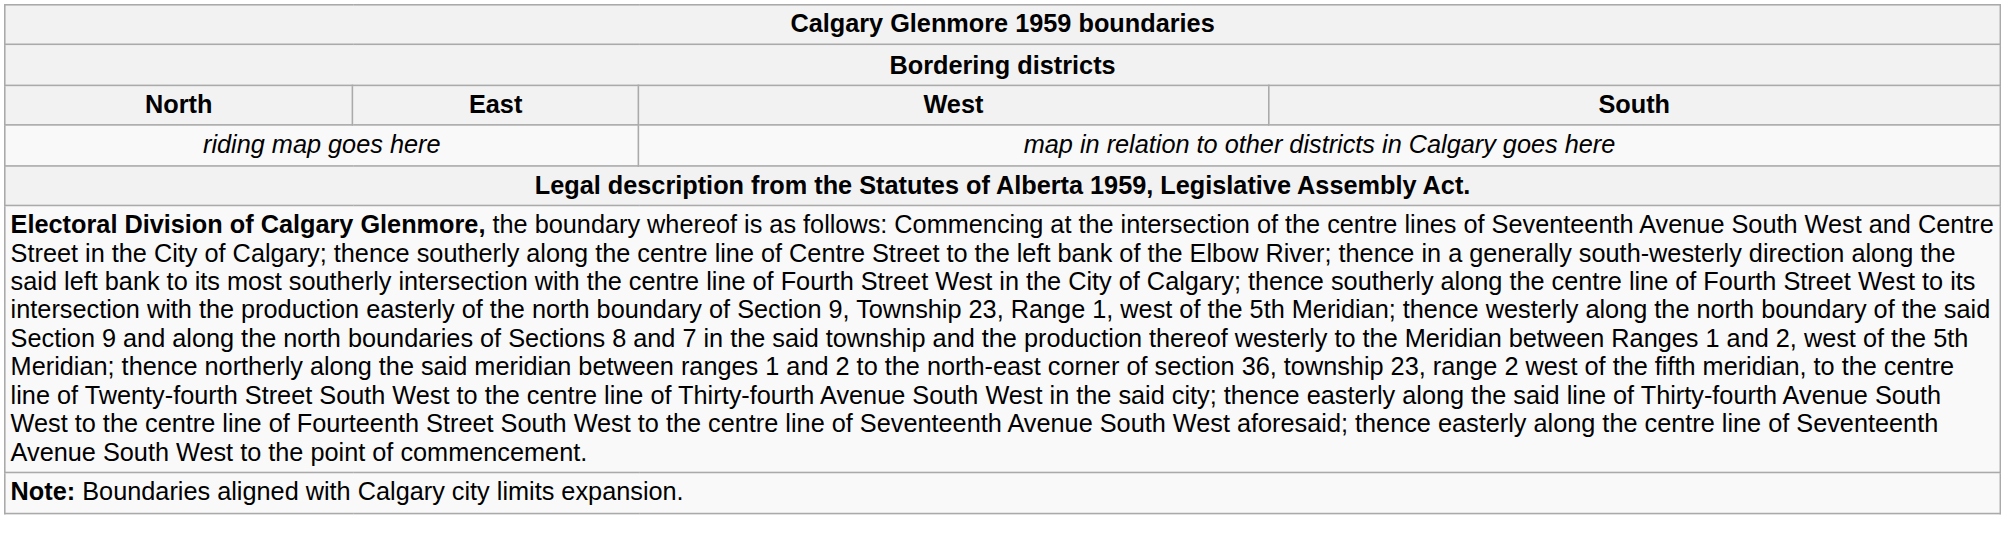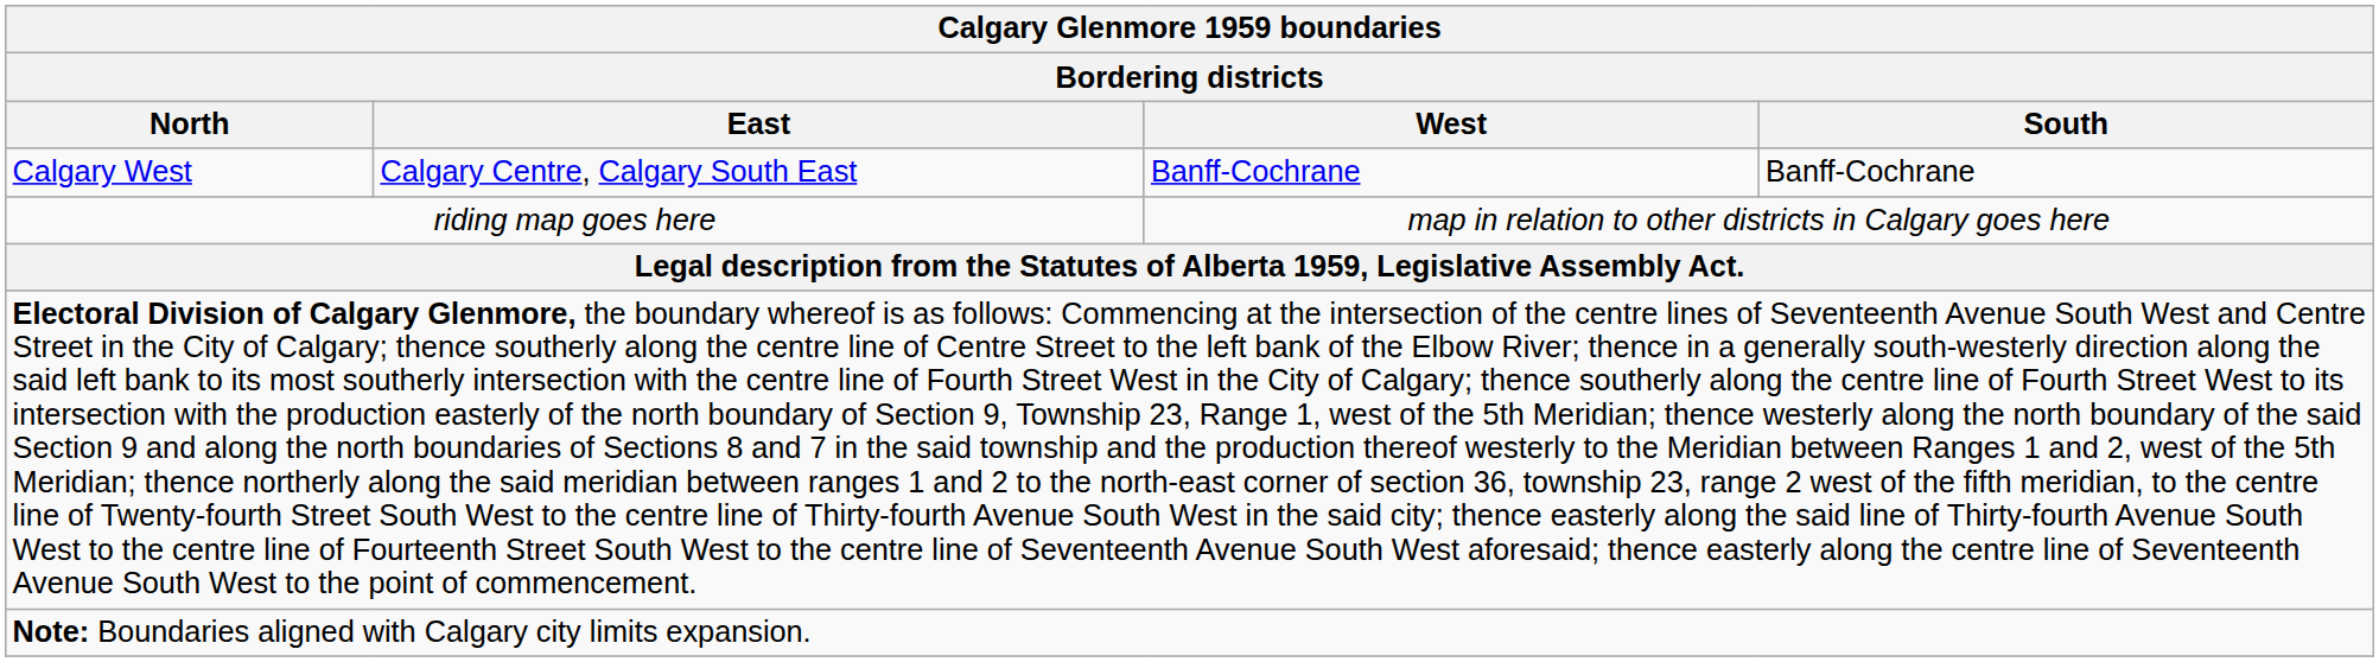+ row: Calgary West | Calgary Centre, Calgary South East | Banff-Cochrane | Banff-Cochrane
